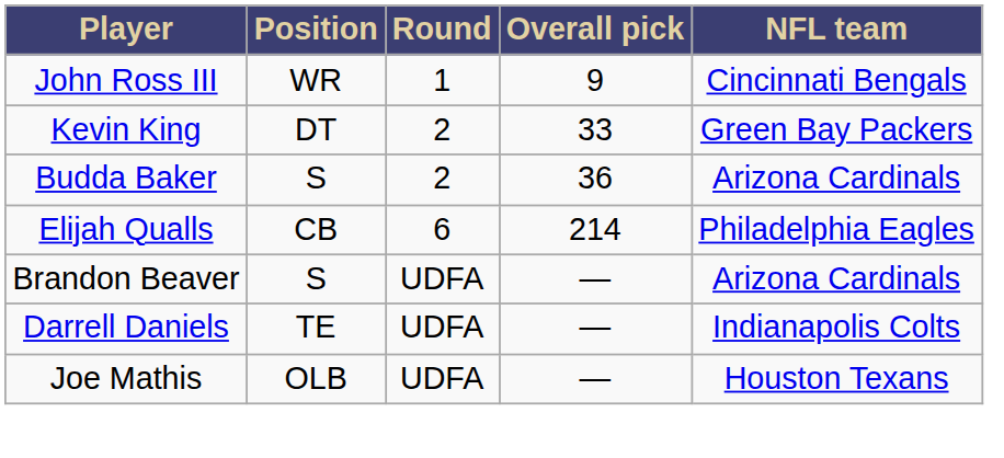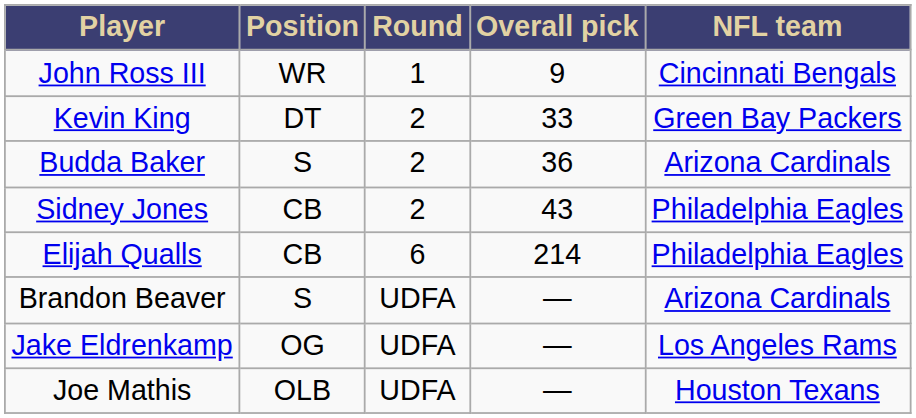+ row: Sidney Jones | CB | 2 | 43 | Philadelphia Eagles
- row: Darrell Daniels | TE | UDFA | — | Indianapolis Colts
+ row: Jake Eldrenkamp | OG | UDFA | — | Los Angeles Rams
